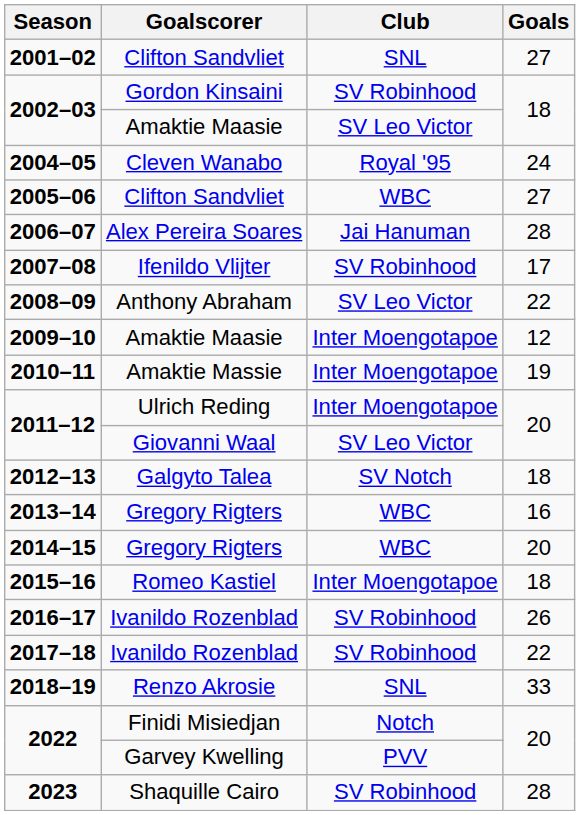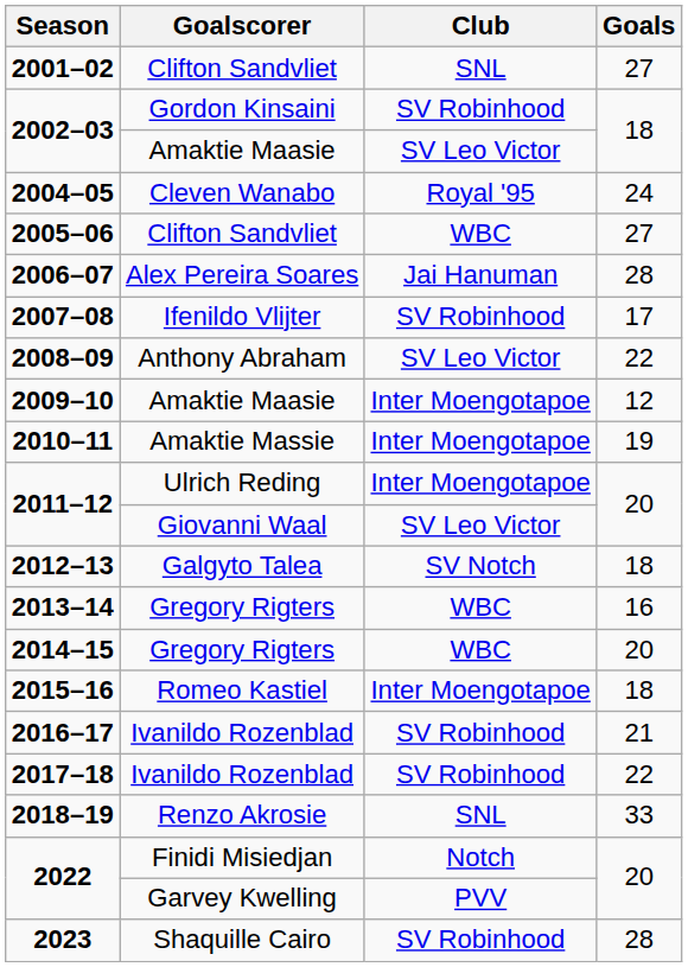2016–17 | Goals: 26 -> 21
